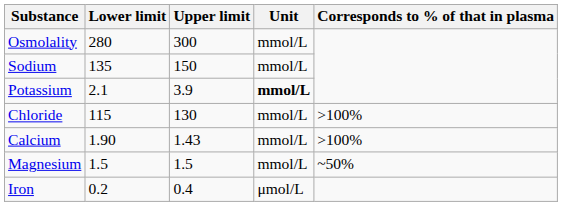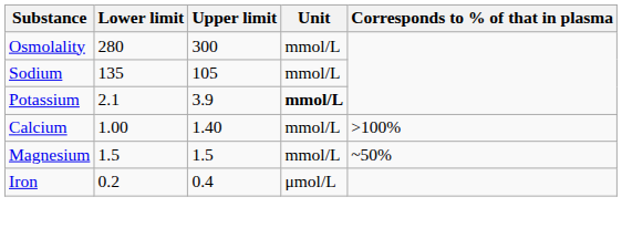Sodium | Upper limit: 150 -> 105
- row: Chloride | 115 | 130 | mmol/L | >100%
Calcium | Lower limit: 1.90 -> 1.00
Calcium | Upper limit: 1.43 -> 1.40
